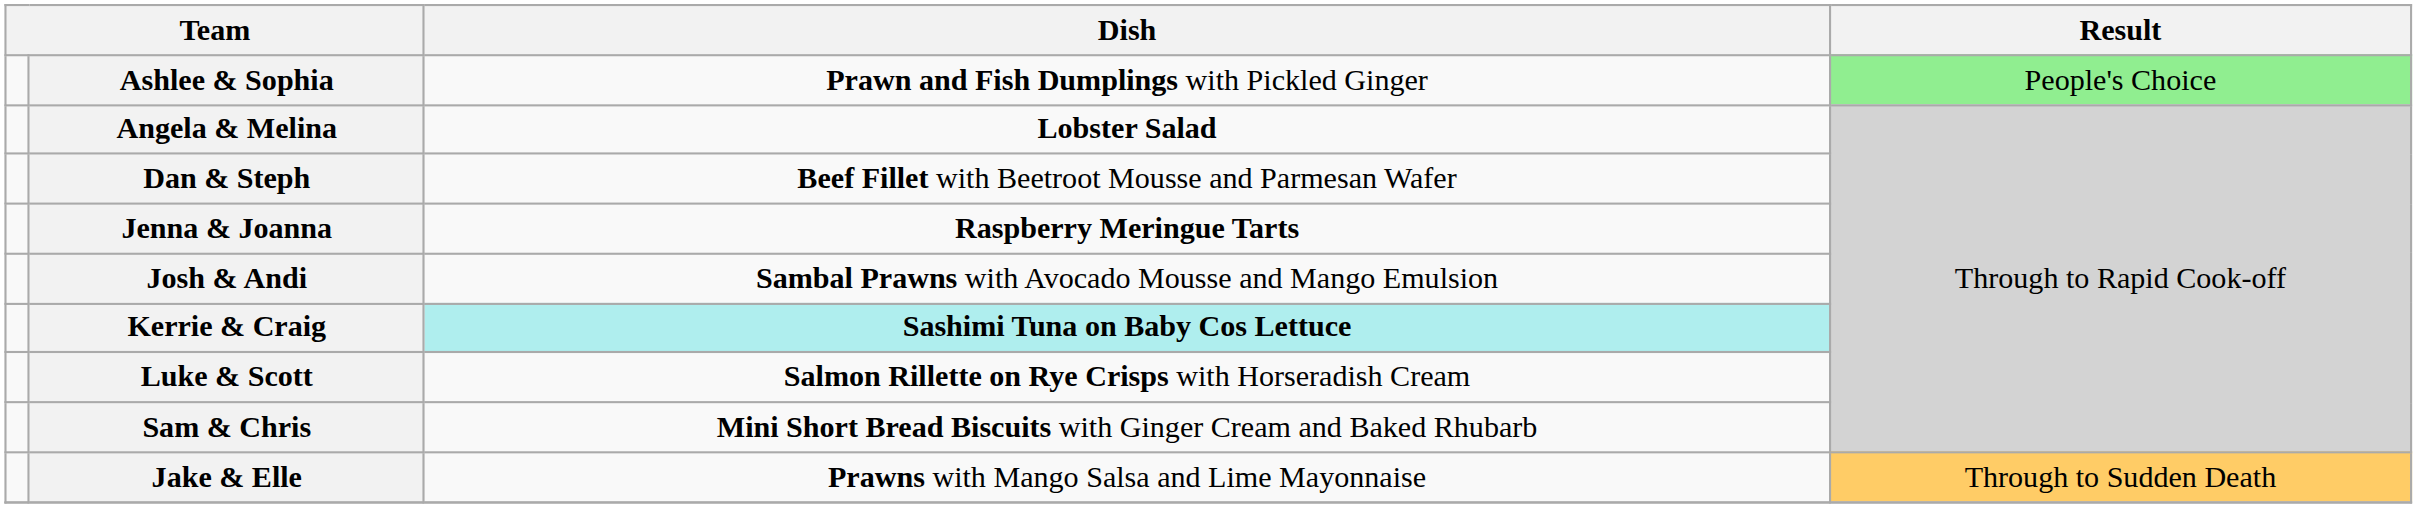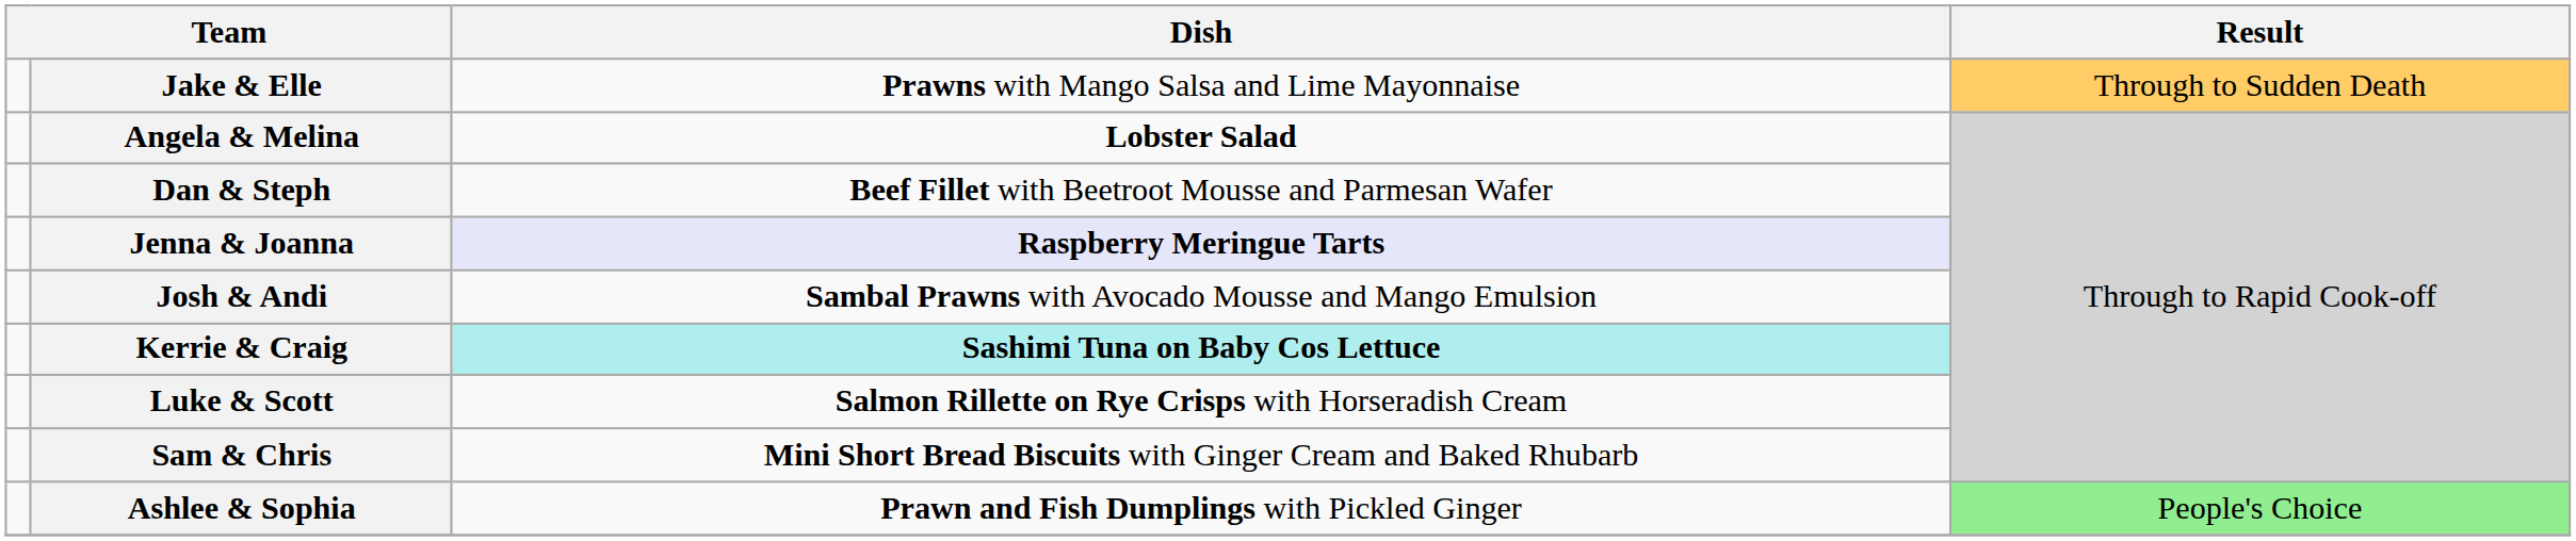rows swapped: Ashlee & Sophia <-> Jake & Elle
Jenna & Joanna | Dish: no background -> lavender background
